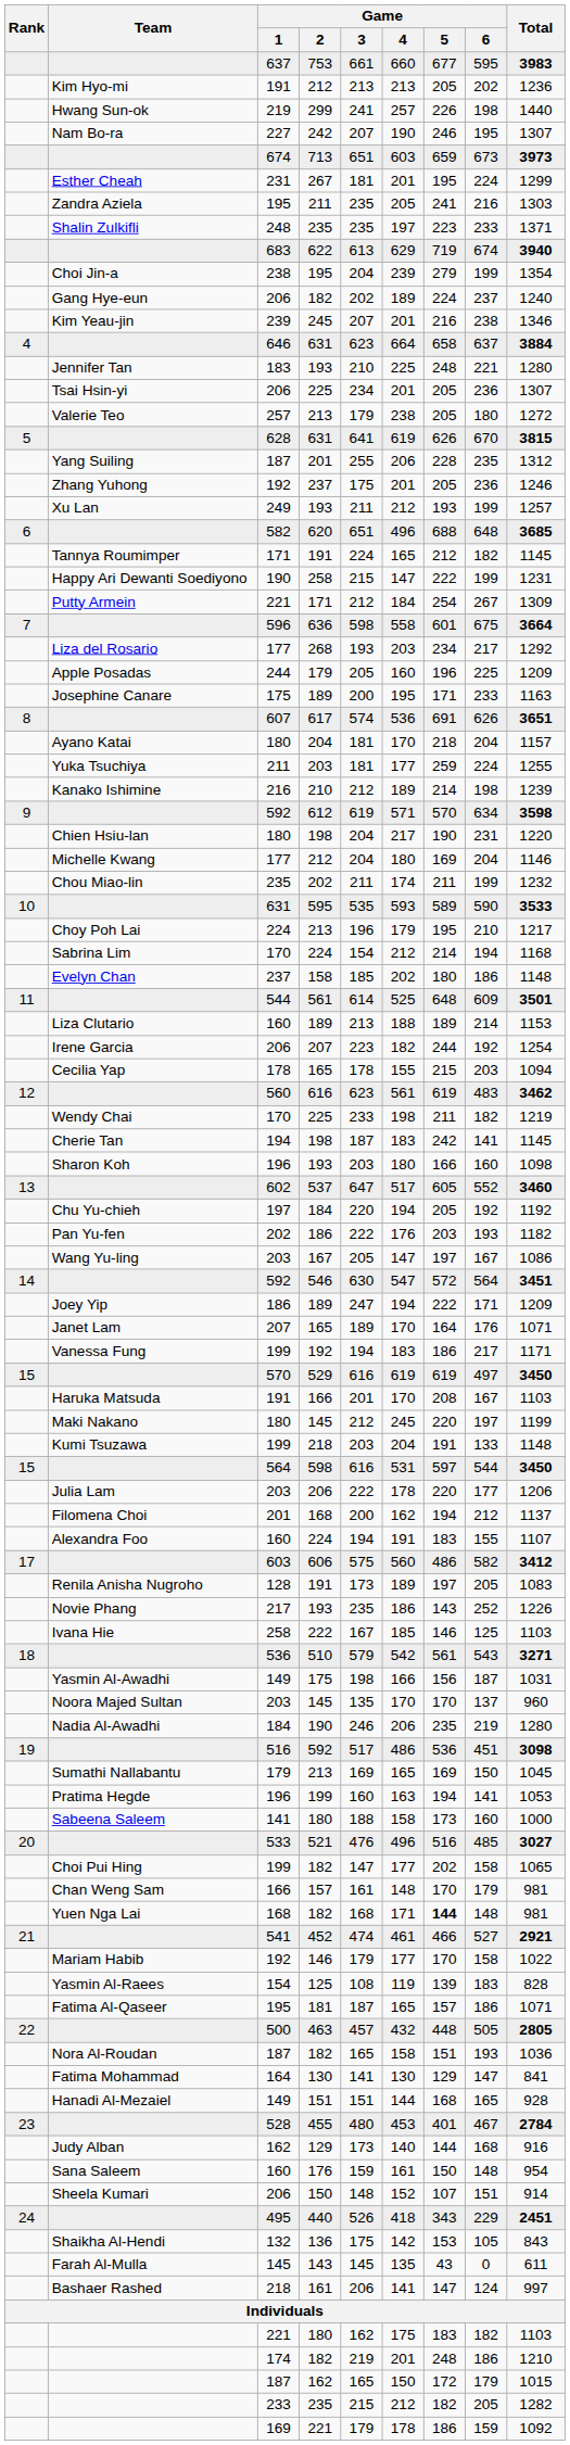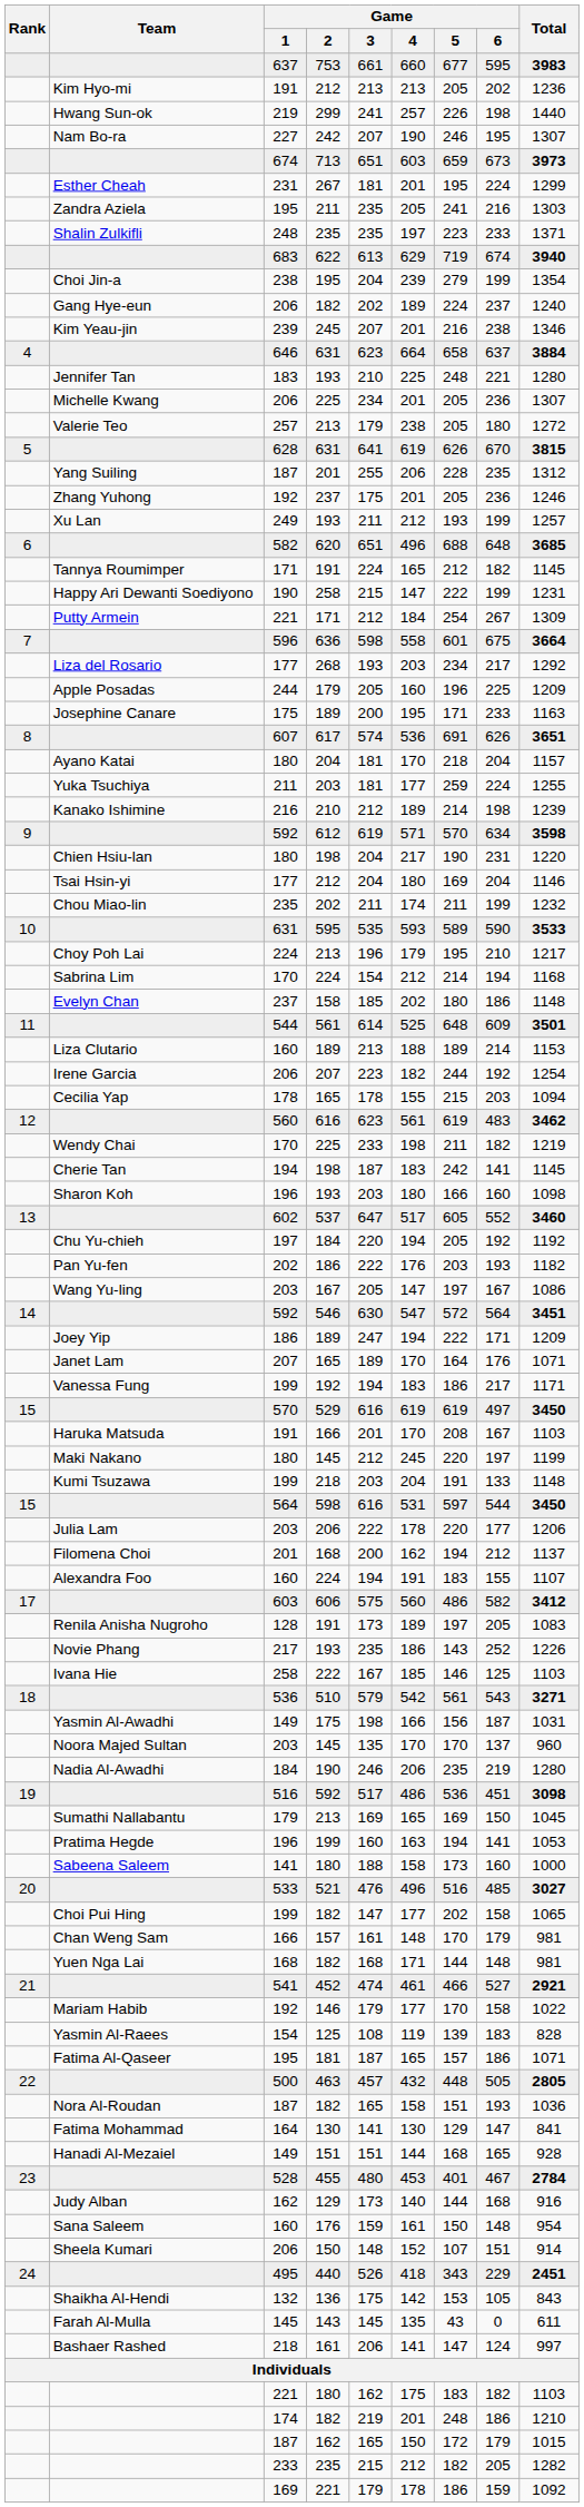206 / 225 | Team: Tsai Hsin-yi -> Michelle Kwang
177 / 212 | Team: Michelle Kwang -> Tsai Hsin-yi
168 / 182 | Game / 5: bold -> normal
